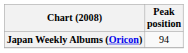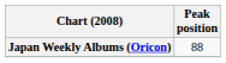Japan Weekly Albums (Oricon) | Peak position: 94 -> 88
